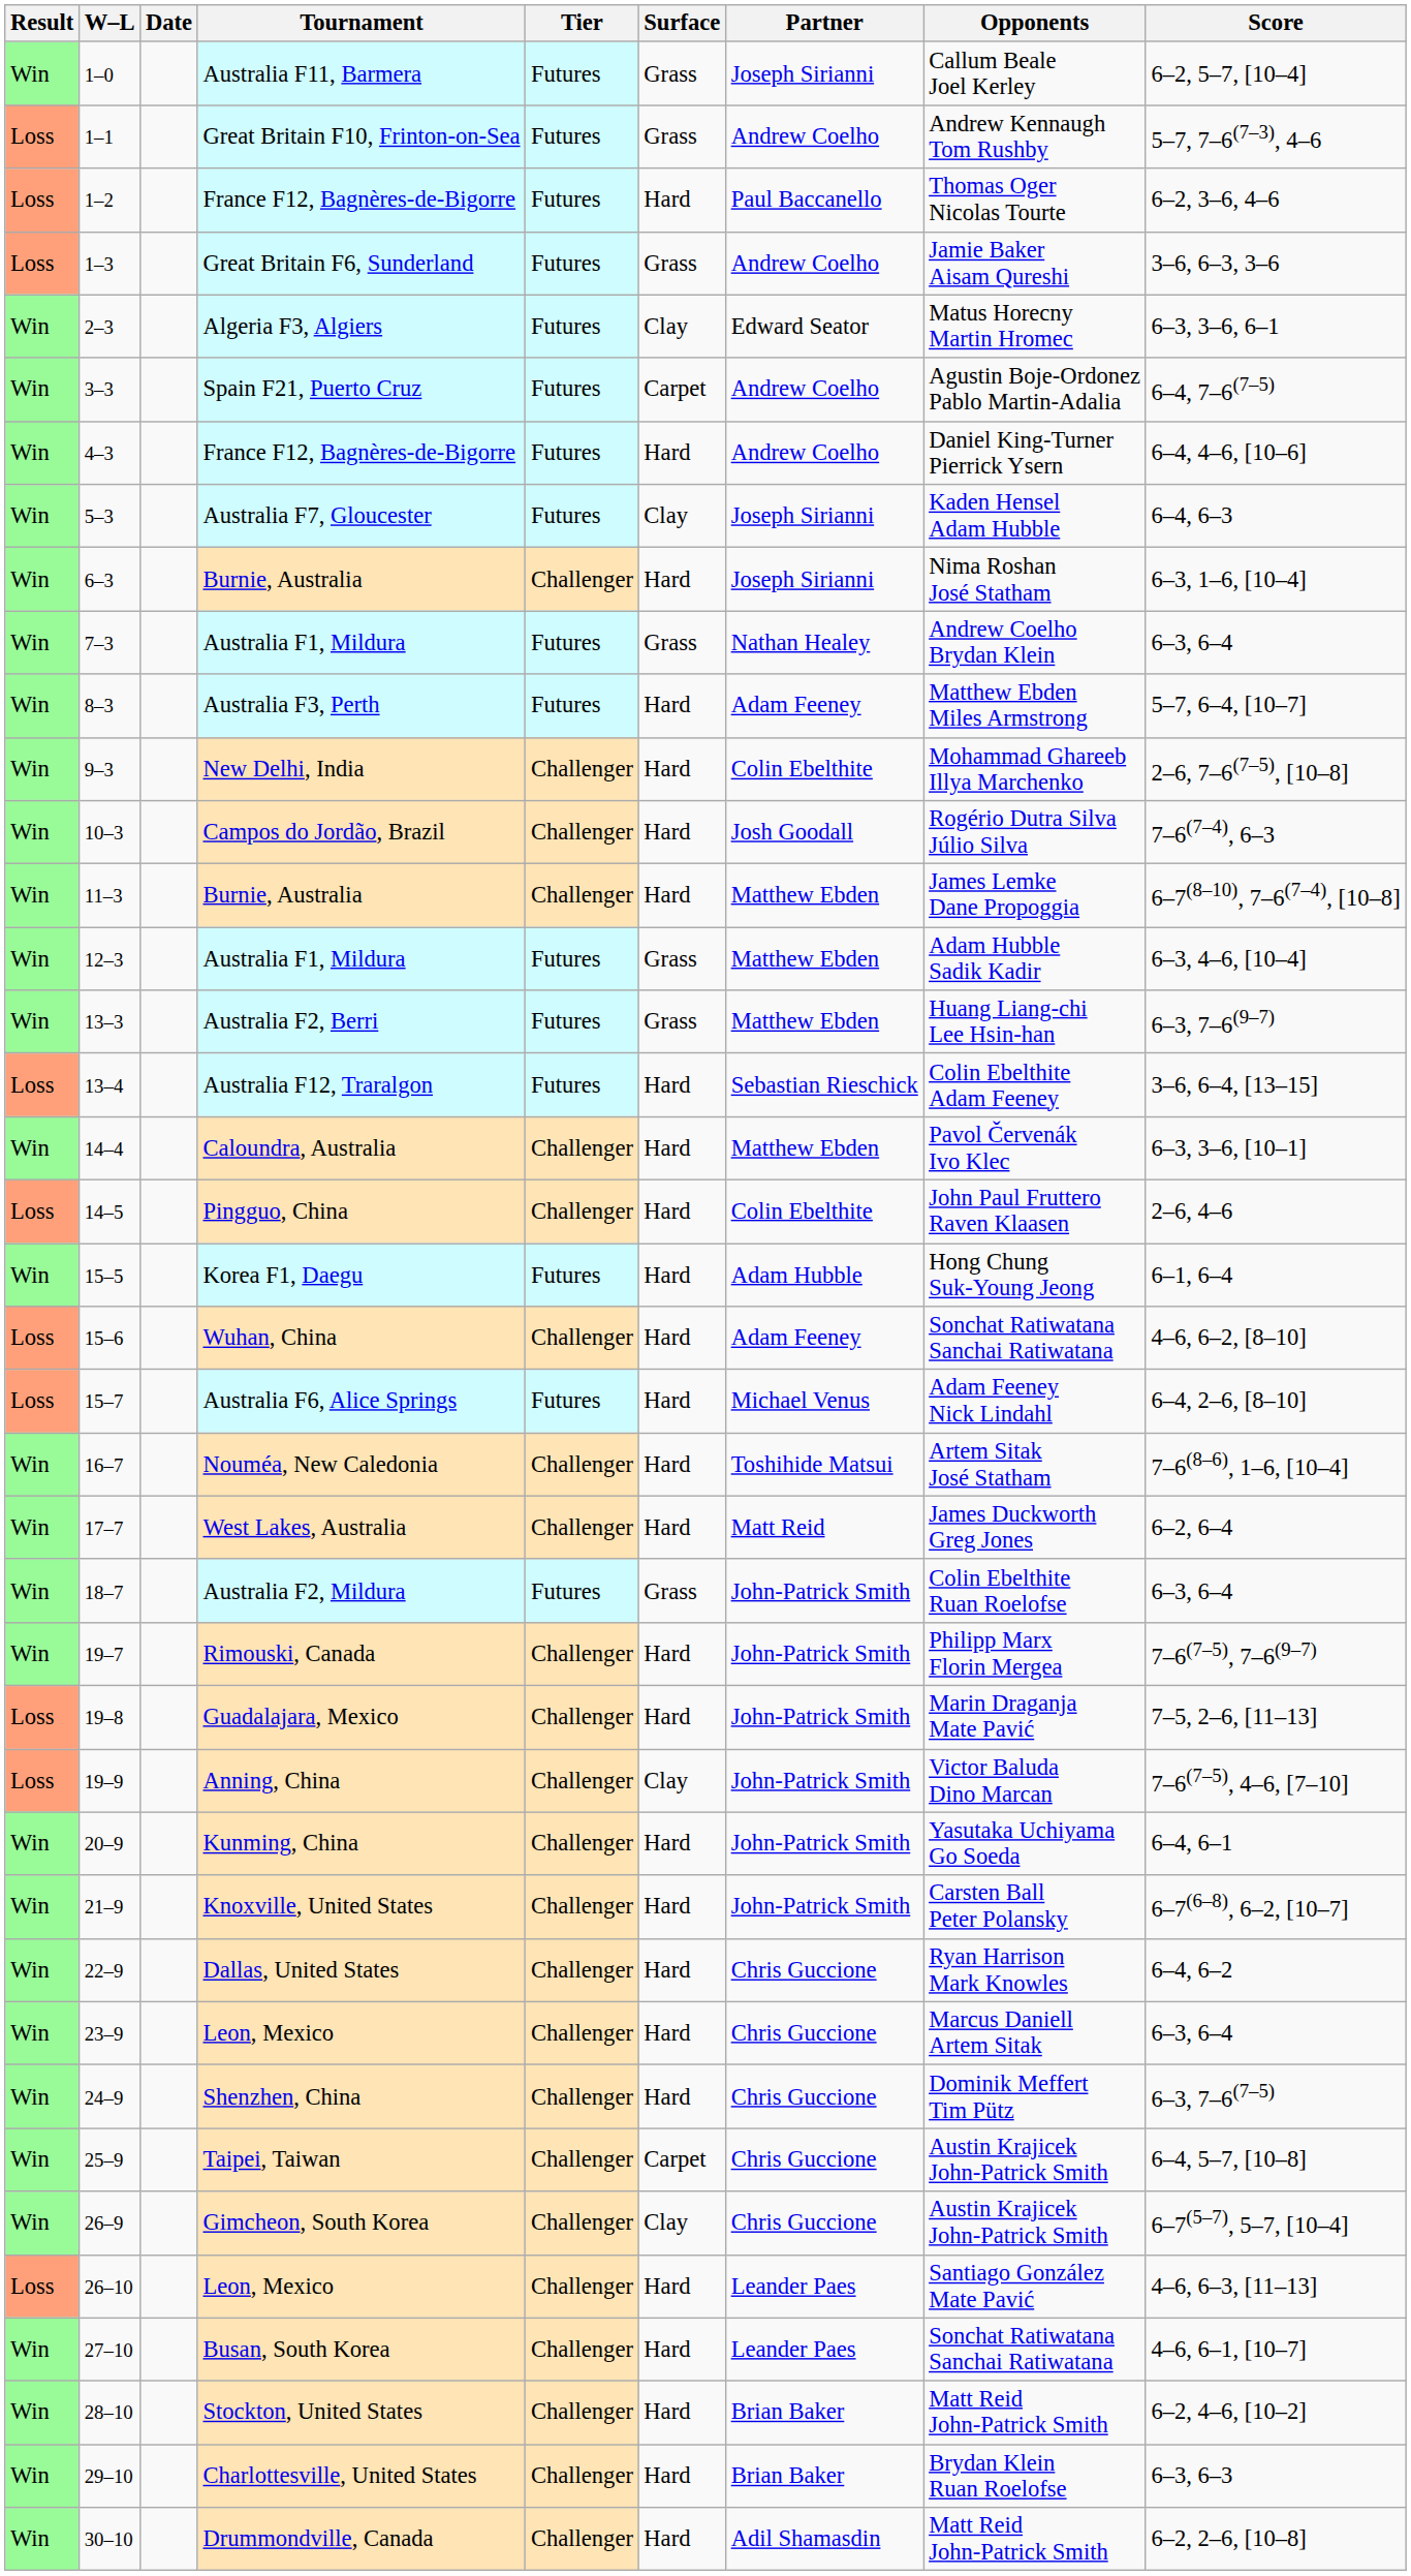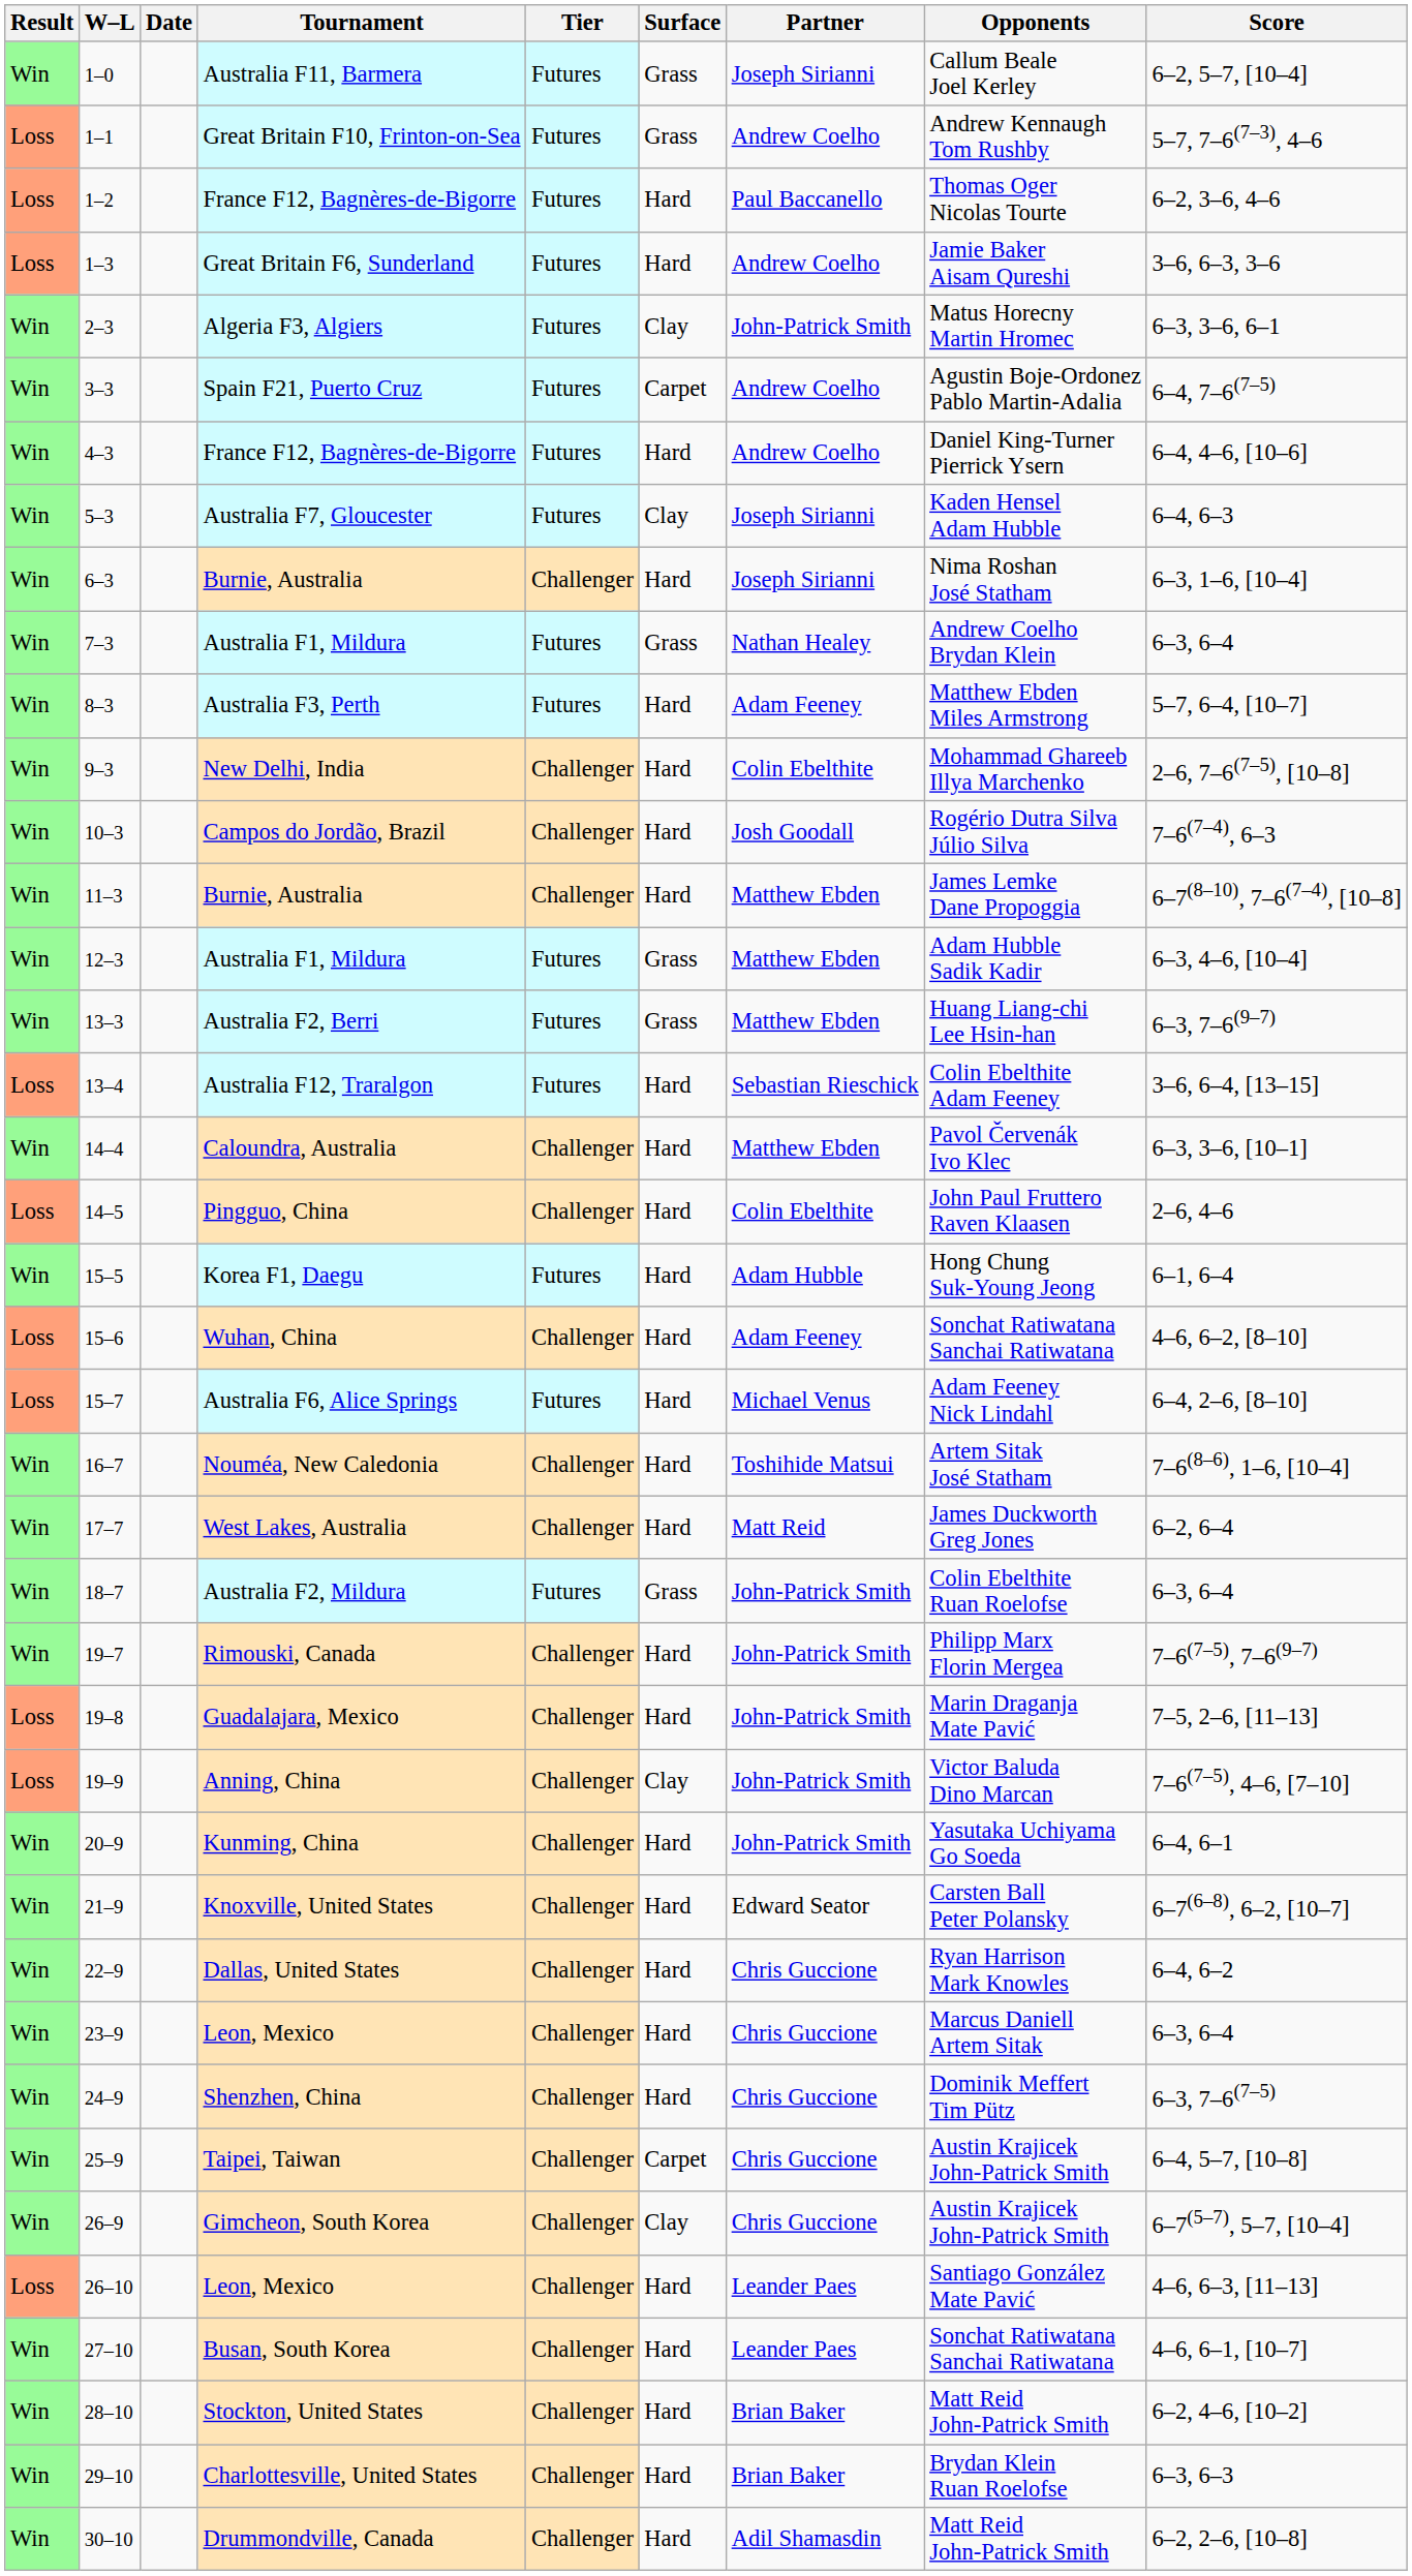Great Britain F6, Sunderland | Surface: Grass -> Hard
Algeria F3, Algiers | Partner: Edward Seator -> John-Patrick Smith
Knoxville, United States | Partner: John-Patrick Smith -> Edward Seator
